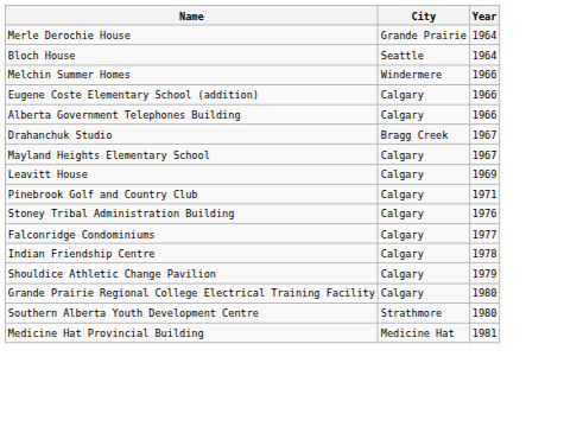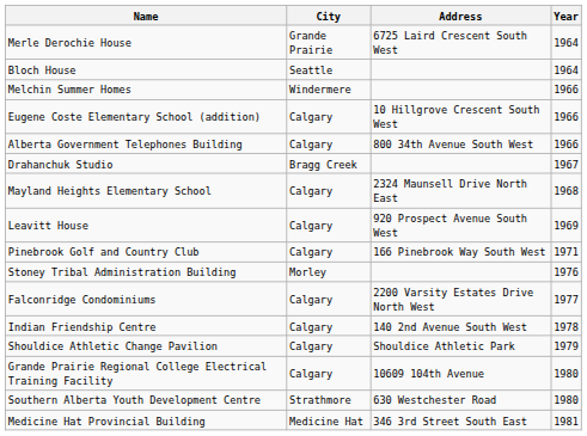+ column: Address | 6725 Laird Crescent South West | 10 Hillgrove Crescent South West | 800 34th Avenue South West | 2324 Maunsell Drive North East | 920 Prospect Avenue South West | 166 Pinebrook Way South West | 2200 Varsity Estates Drive North West | 140 2nd Avenue South West | Shouldice Athletic Park | 10609 104th Avenue | 630 Westchester Road | 346 3rd Street South East
Mayland Heights Elementary School | Year: 1967 -> 1968
Stoney Tribal Administration Building | City: Calgary -> Morley
